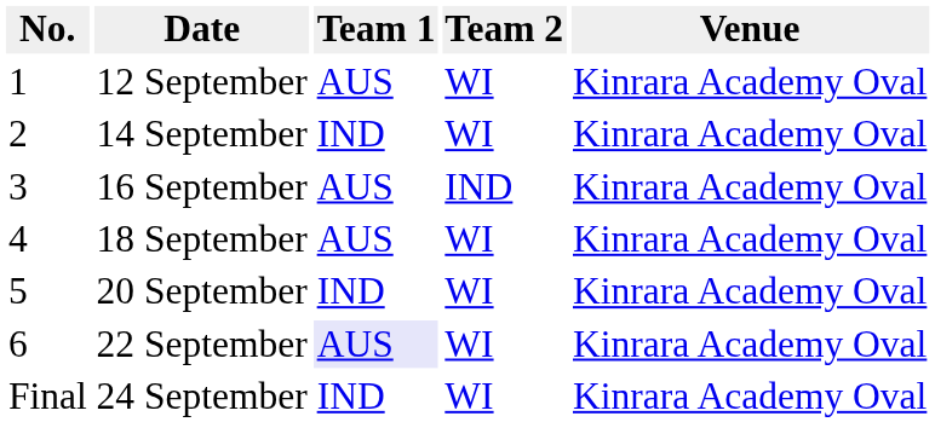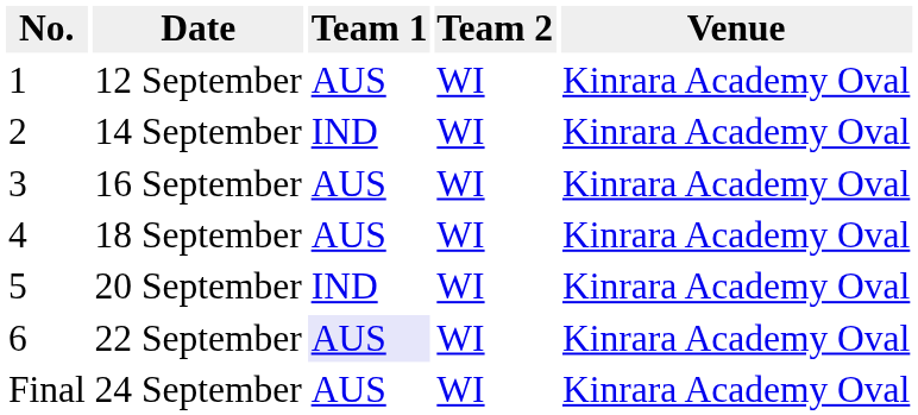16 September | Team 2: IND -> WI
24 September | Team 1: IND -> AUS
